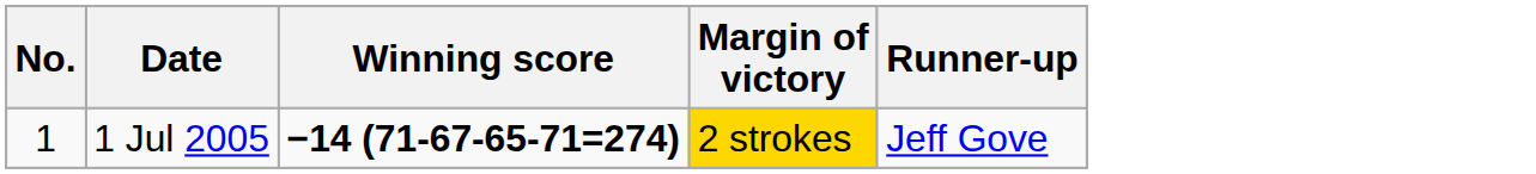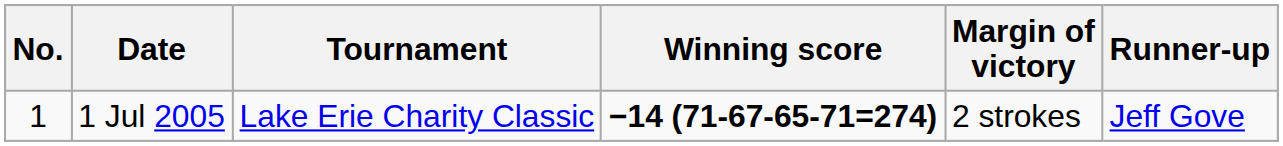+ column: Tournament | Lake Erie Charity Classic
1 Jul 2005 | Margin of victory: gold background -> no background
